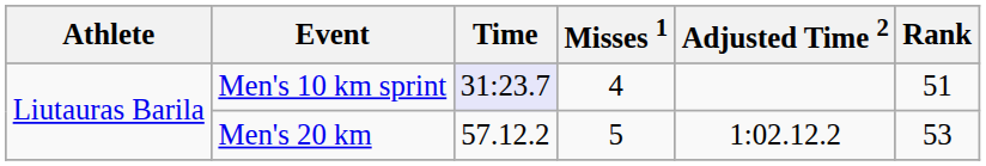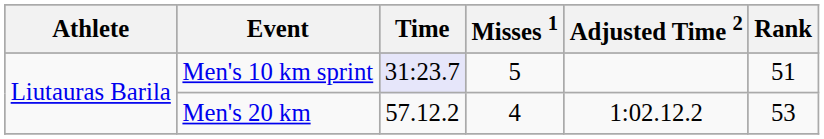Men's 10 km sprint | Misses 1: 4 -> 5
Men's 20 km | Misses 1: 5 -> 4
